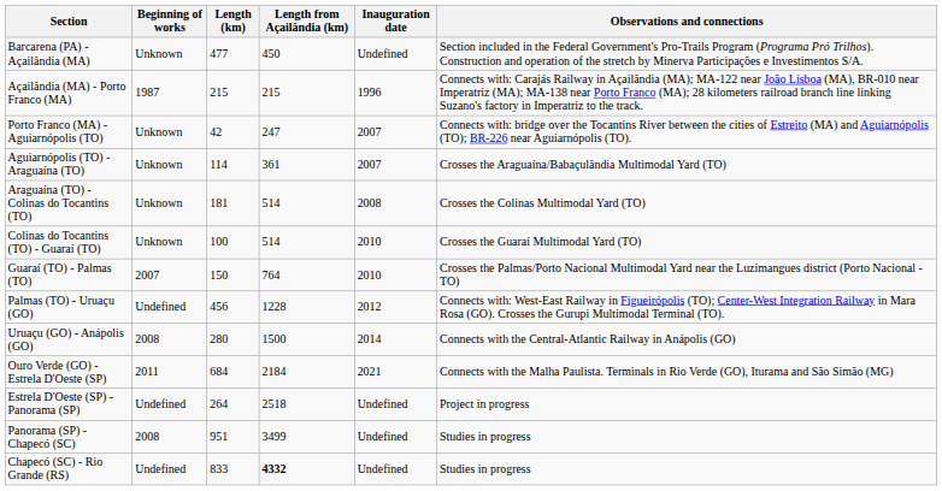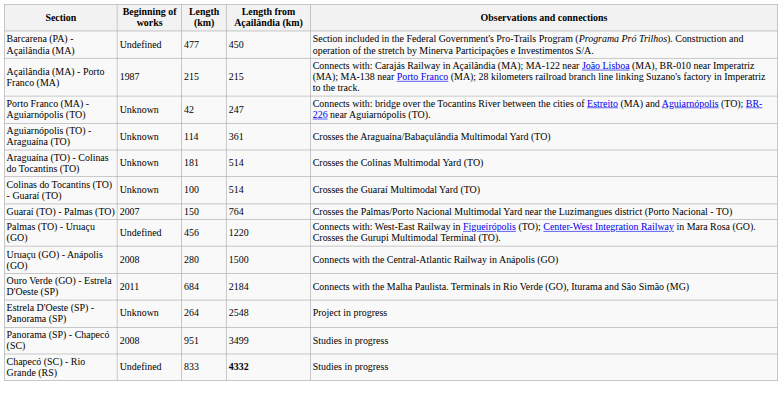- column: Inauguration date | Undefined | 1996 | 2007 | 2007 | 2008 | 2010 | 2010 | 2012 | 2014 | 2021 | Undefined | Undefined | Undefined
Barcarena (PA) - Açailândia (MA) | Beginning of works: Unknown -> Undefined
Palmas (TO) - Uruaçu (GO) | Length from Açailândia (km): 1228 -> 1220
Estrela D'Oeste (SP) - Panorama (SP) | Beginning of works: Undefined -> Unknown
Estrela D'Oeste (SP) - Panorama (SP) | Length from Açailândia (km): 2518 -> 2548
